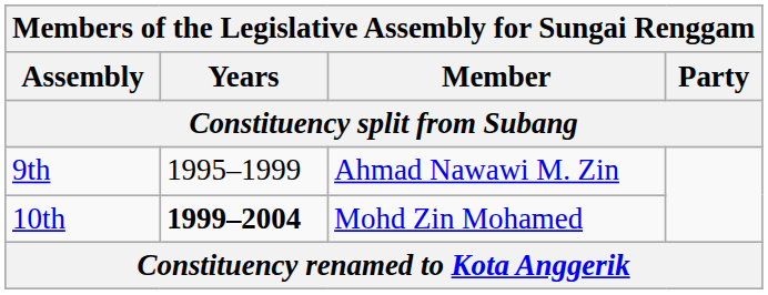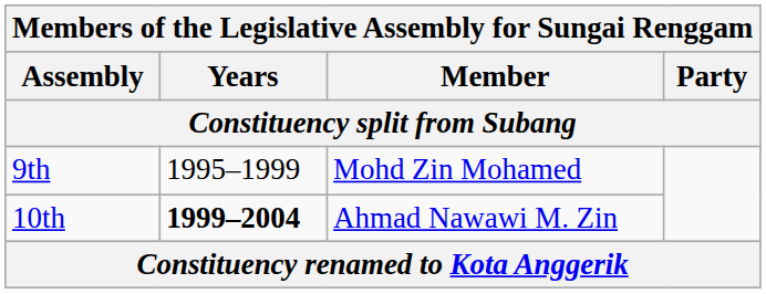9th | Member: Ahmad Nawawi M. Zin -> Mohd Zin Mohamed
10th | Member: Mohd Zin Mohamed -> Ahmad Nawawi M. Zin
